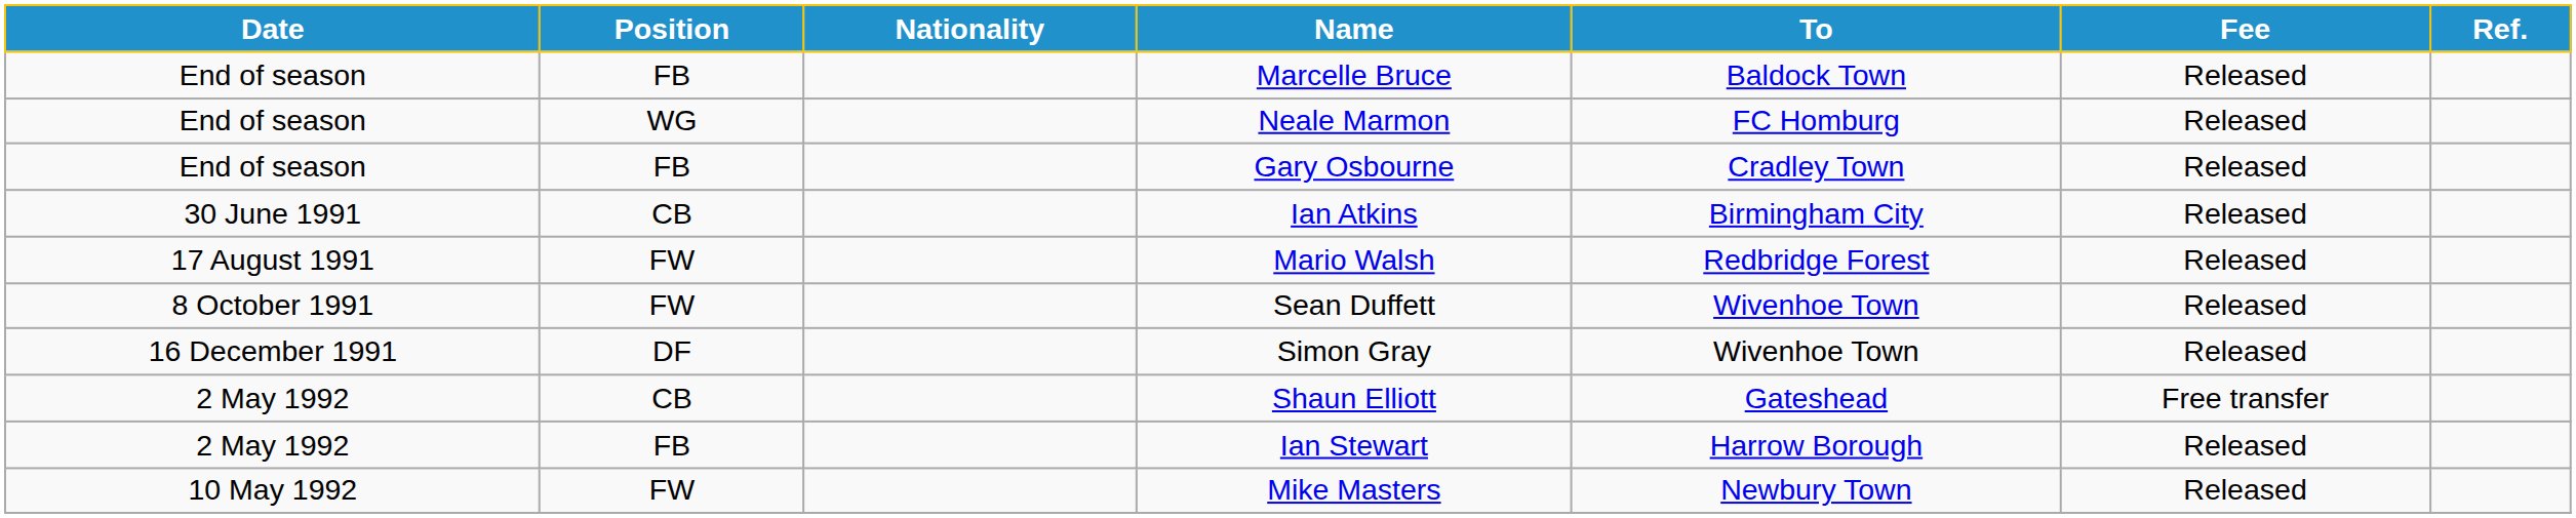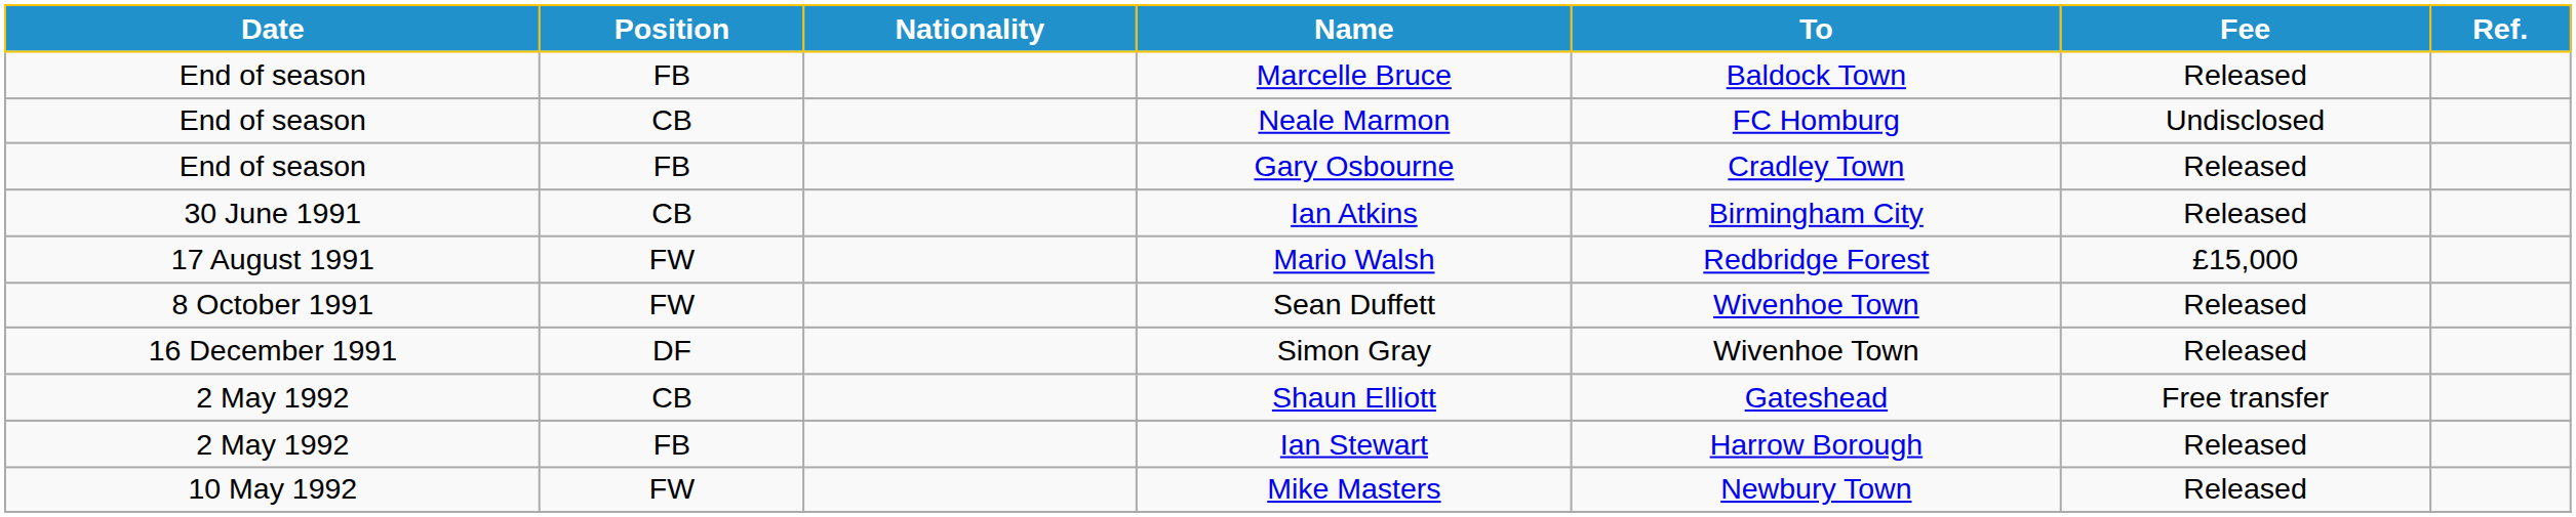Neale Marmon | Position: WG -> CB
Neale Marmon | Fee: Released -> Undisclosed
Mario Walsh | Fee: Released -> £15,000
